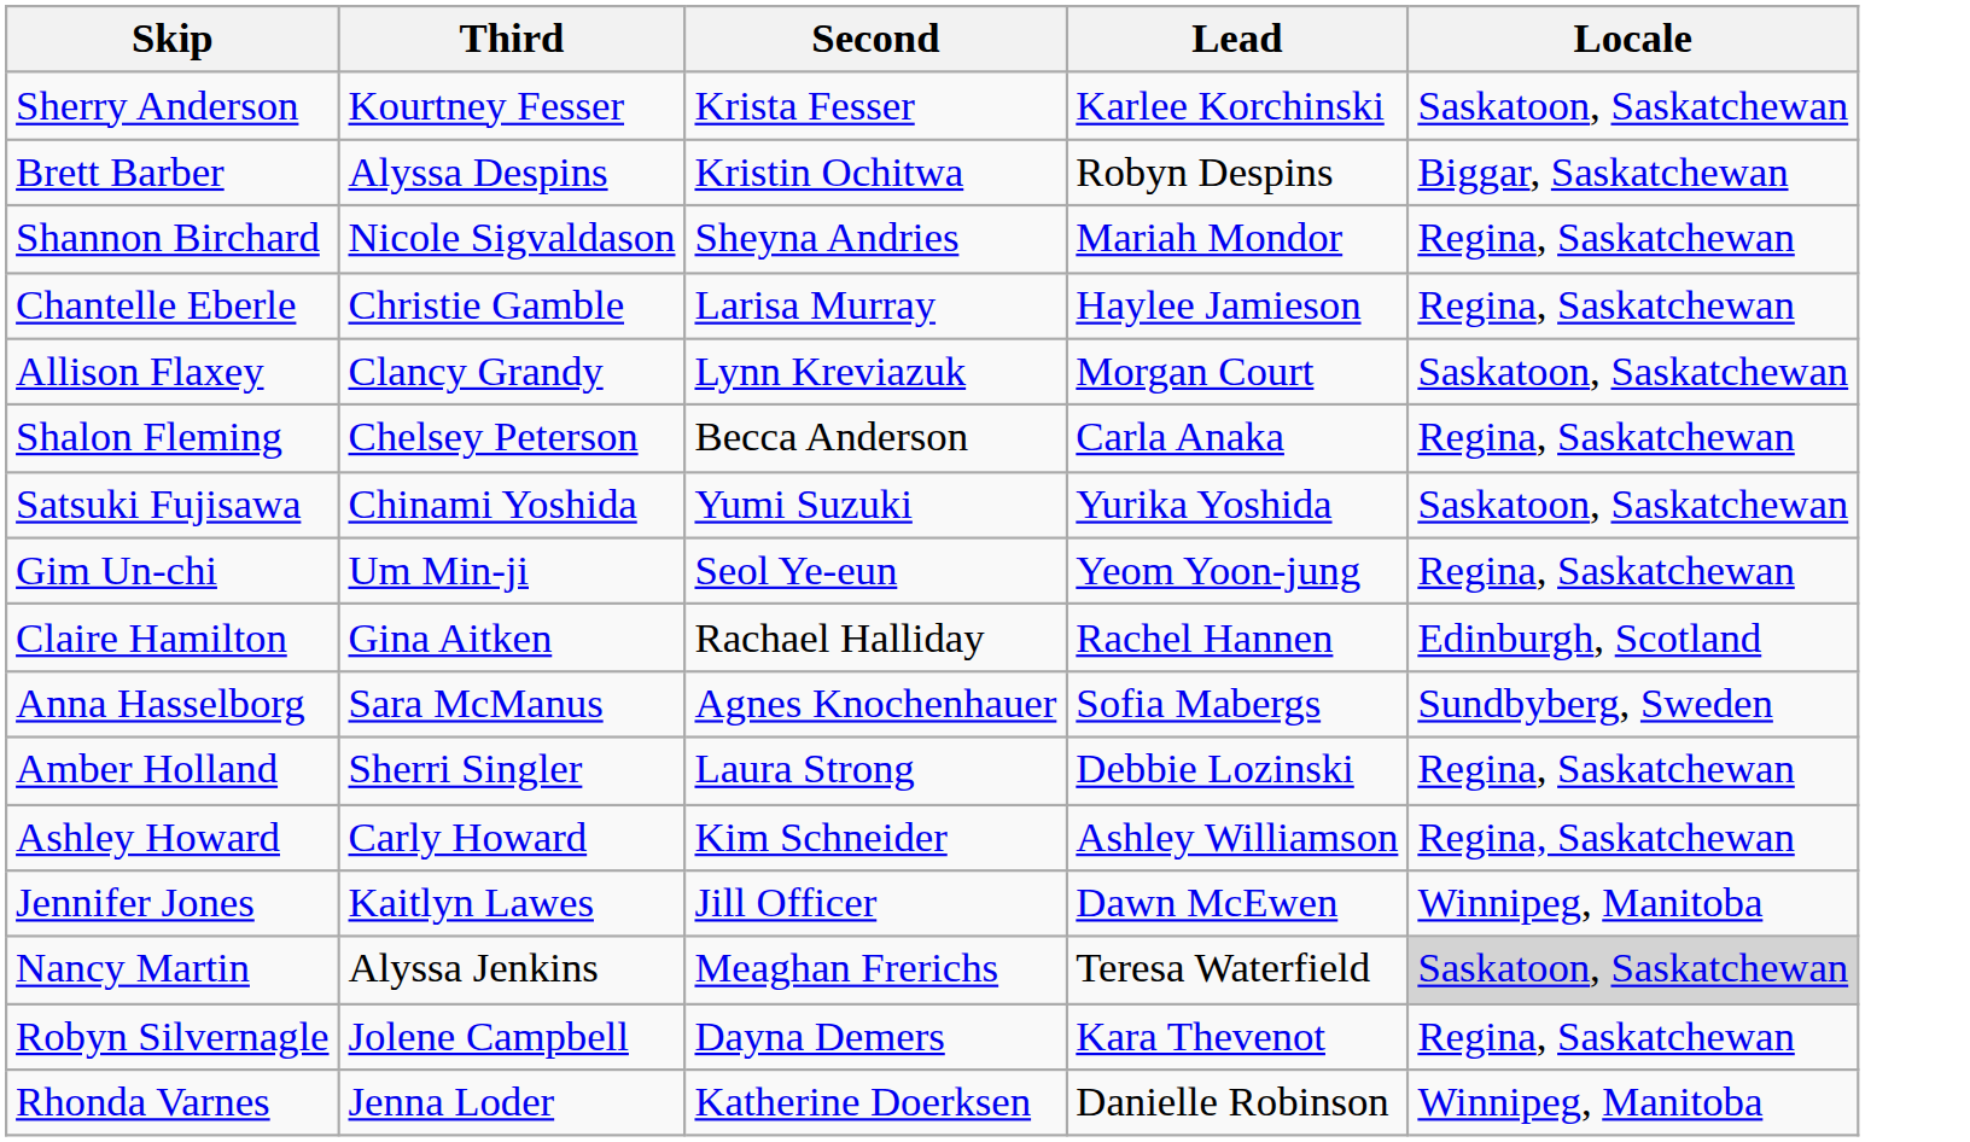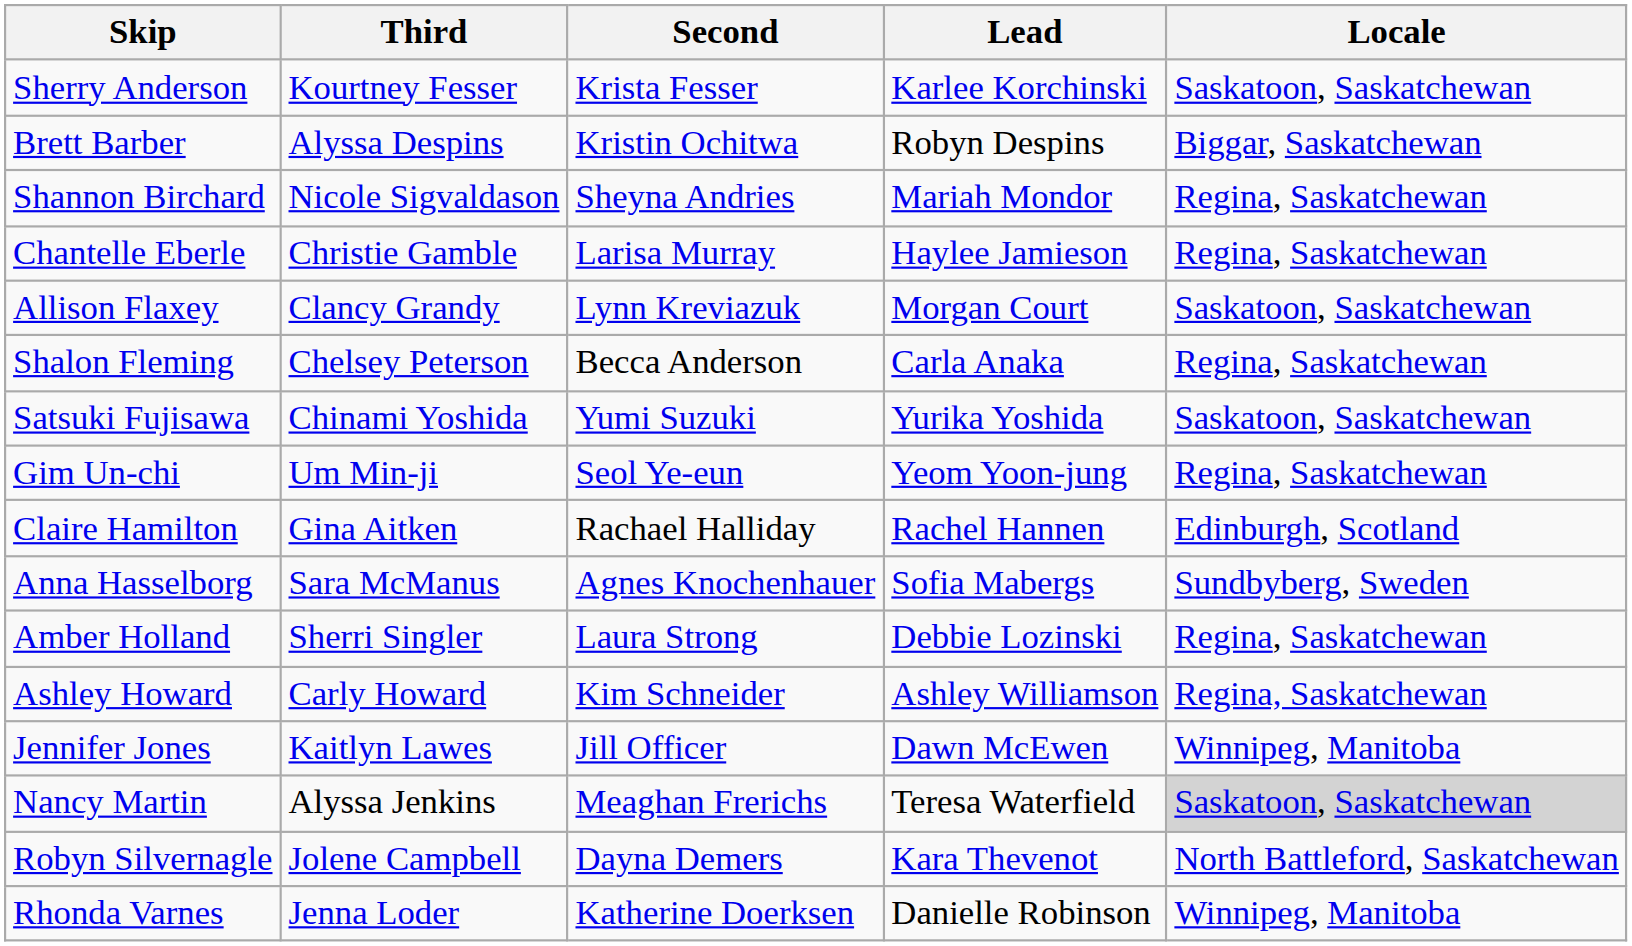Robyn Silvernagle | Locale: Regina, Saskatchewan -> North Battleford, Saskatchewan
